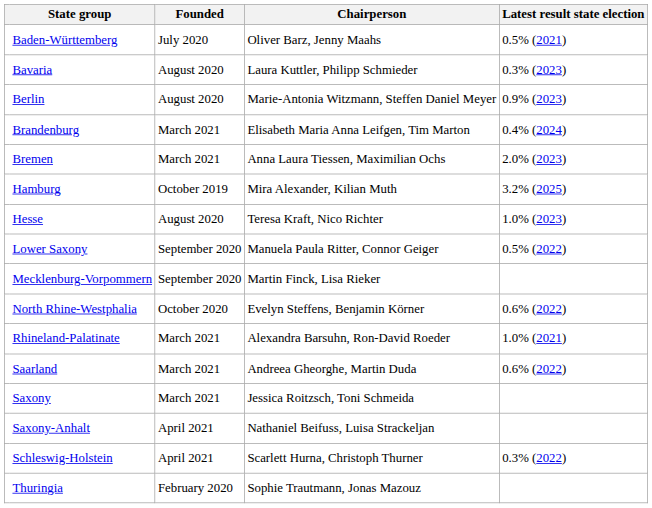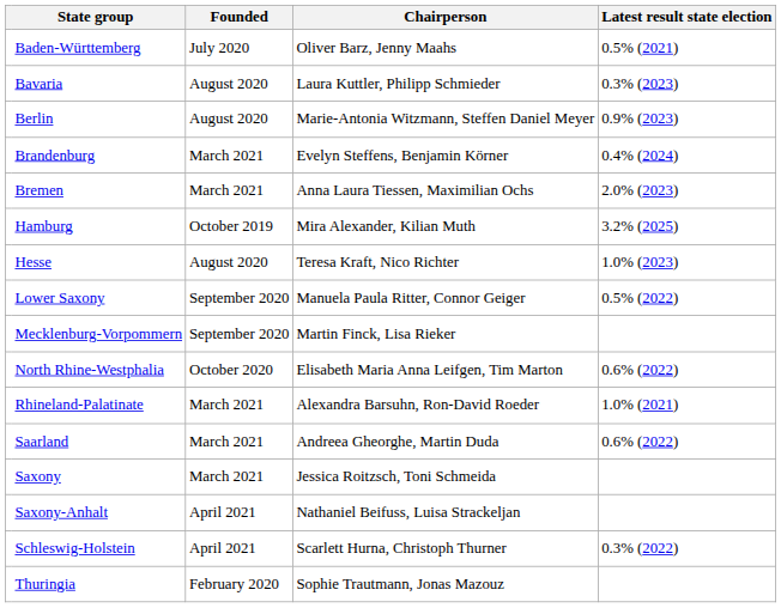Brandenburg | Chairperson: Elisabeth Maria Anna Leifgen, Tim Marton -> Evelyn Steffens, Benjamin Körner
North Rhine-Westphalia | Chairperson: Evelyn Steffens, Benjamin Körner -> Elisabeth Maria Anna Leifgen, Tim Marton
